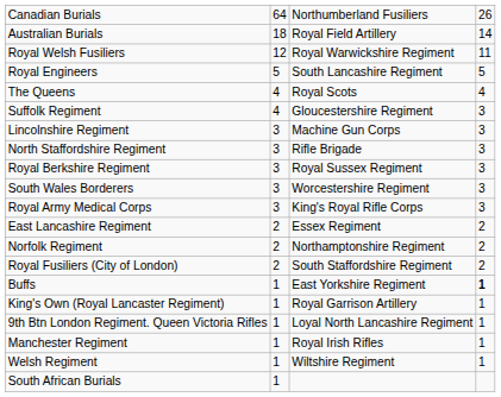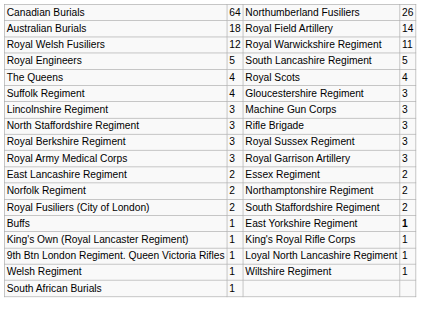- row: South Wales Borderers | 3 | Worcestershire Regiment | 3
Royal Army Medical Corps | column 3: King's Royal Rifle Corps -> Royal Garrison Artillery
King's Own (Royal Lancaster Regiment) | column 3: Royal Garrison Artillery -> King's Royal Rifle Corps
- row: Manchester Regiment | 1 | Royal Irish Rifles | 1
